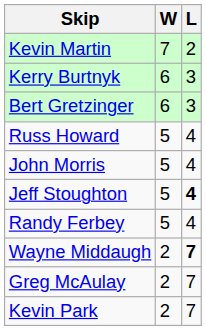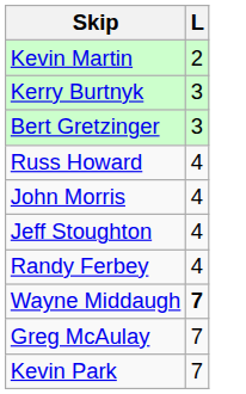- column: W | 7 | 6 | 6 | 5 | 5 | 5 | 5 | 2 | 2 | 2
Jeff Stoughton | L: bold -> normal
